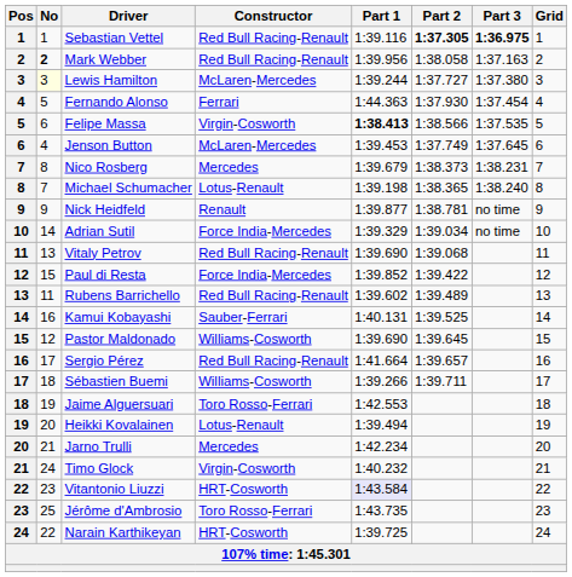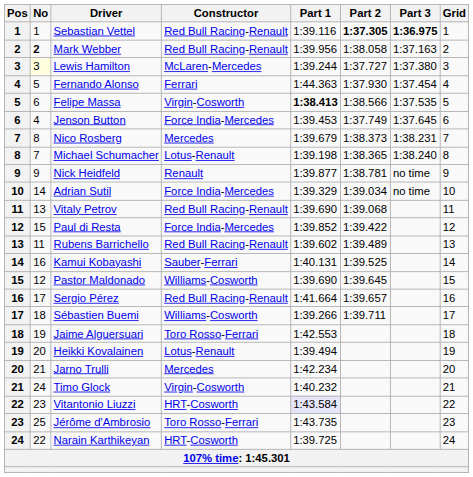Jenson Button | Constructor: McLaren-Mercedes -> Force India-Mercedes
